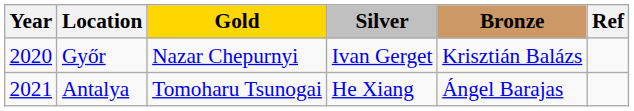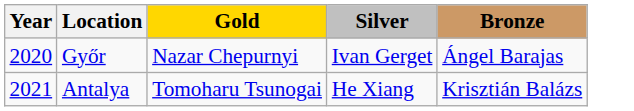- column: Ref
Győr | Bronze: Krisztián Balázs -> Ángel Barajas
Antalya | Bronze: Ángel Barajas -> Krisztián Balázs
